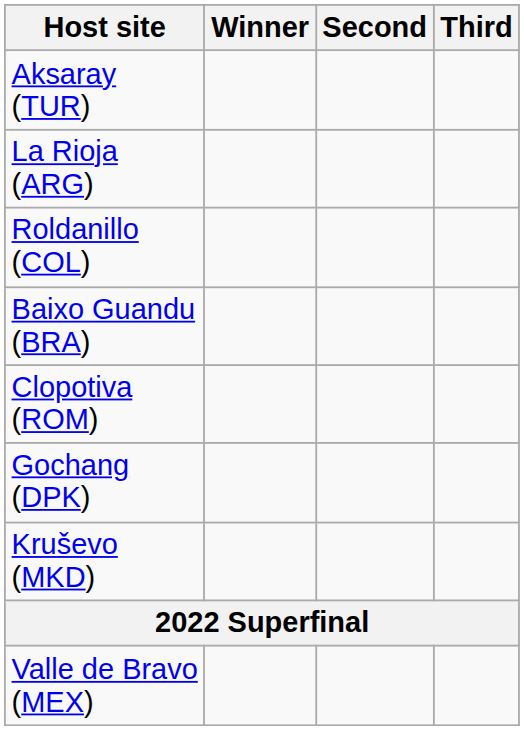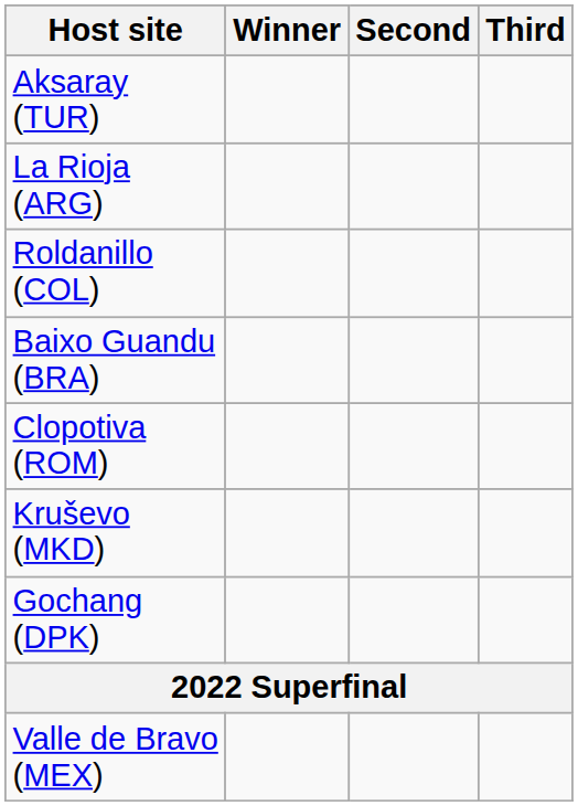rows swapped: Kruševo (MKD) <-> Gochang (DPK)
